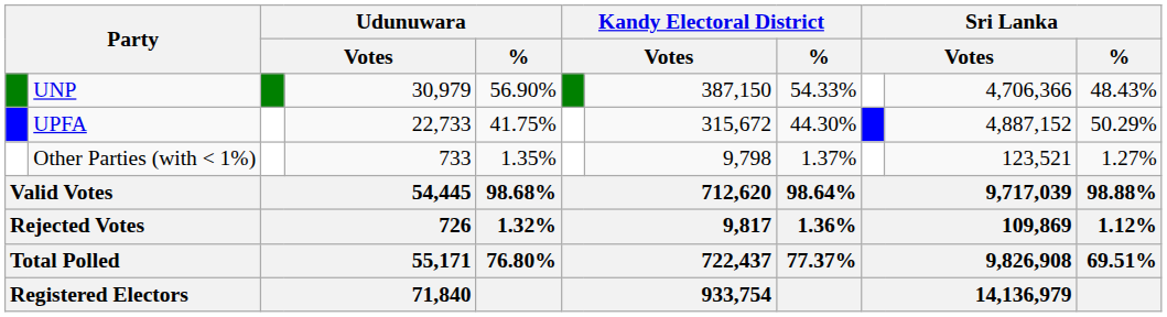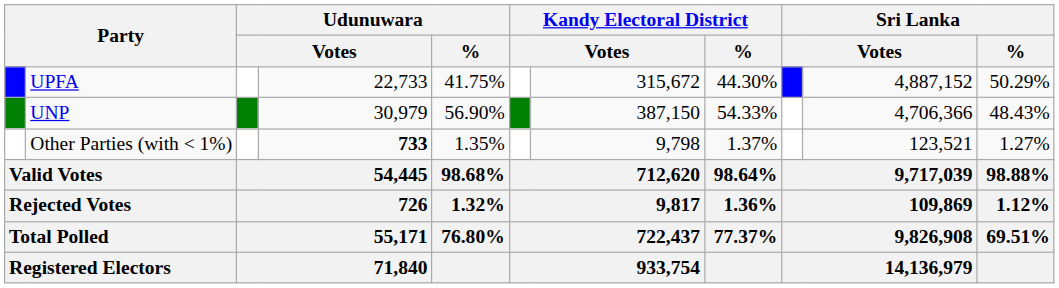rows swapped: UNP <-> UPFA
Other Parties (with < 1%) | column 4: normal -> bold
